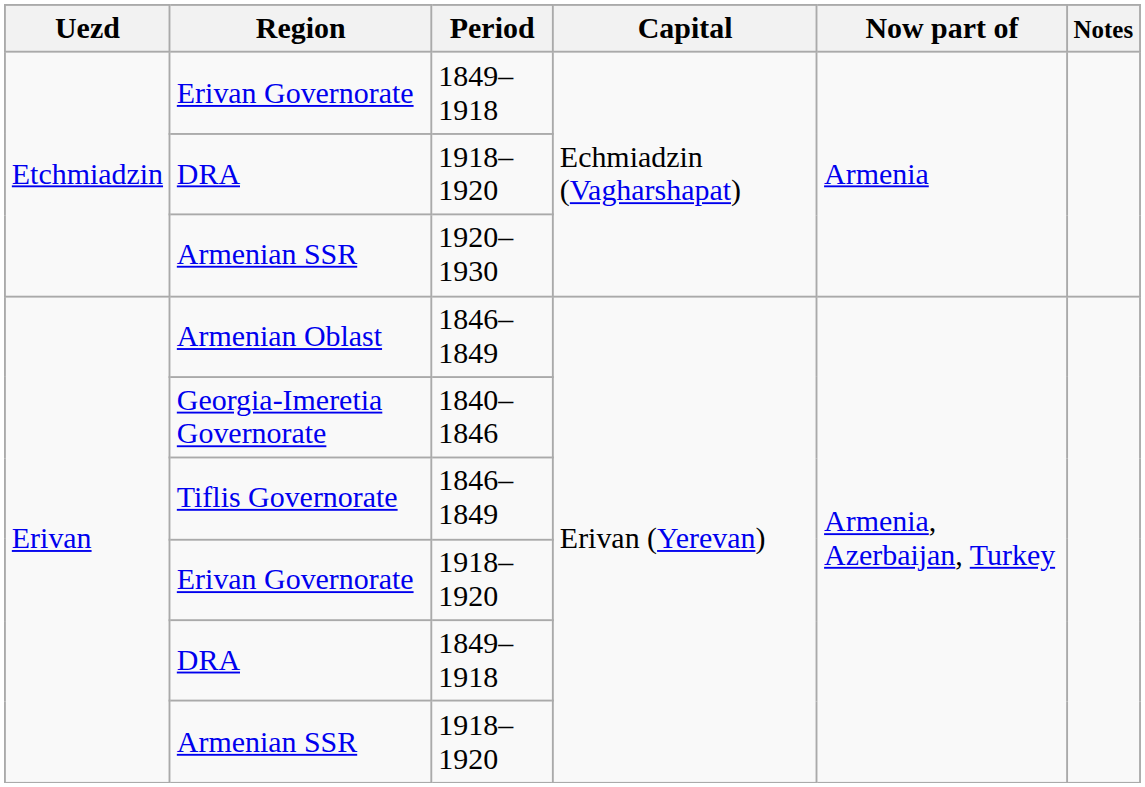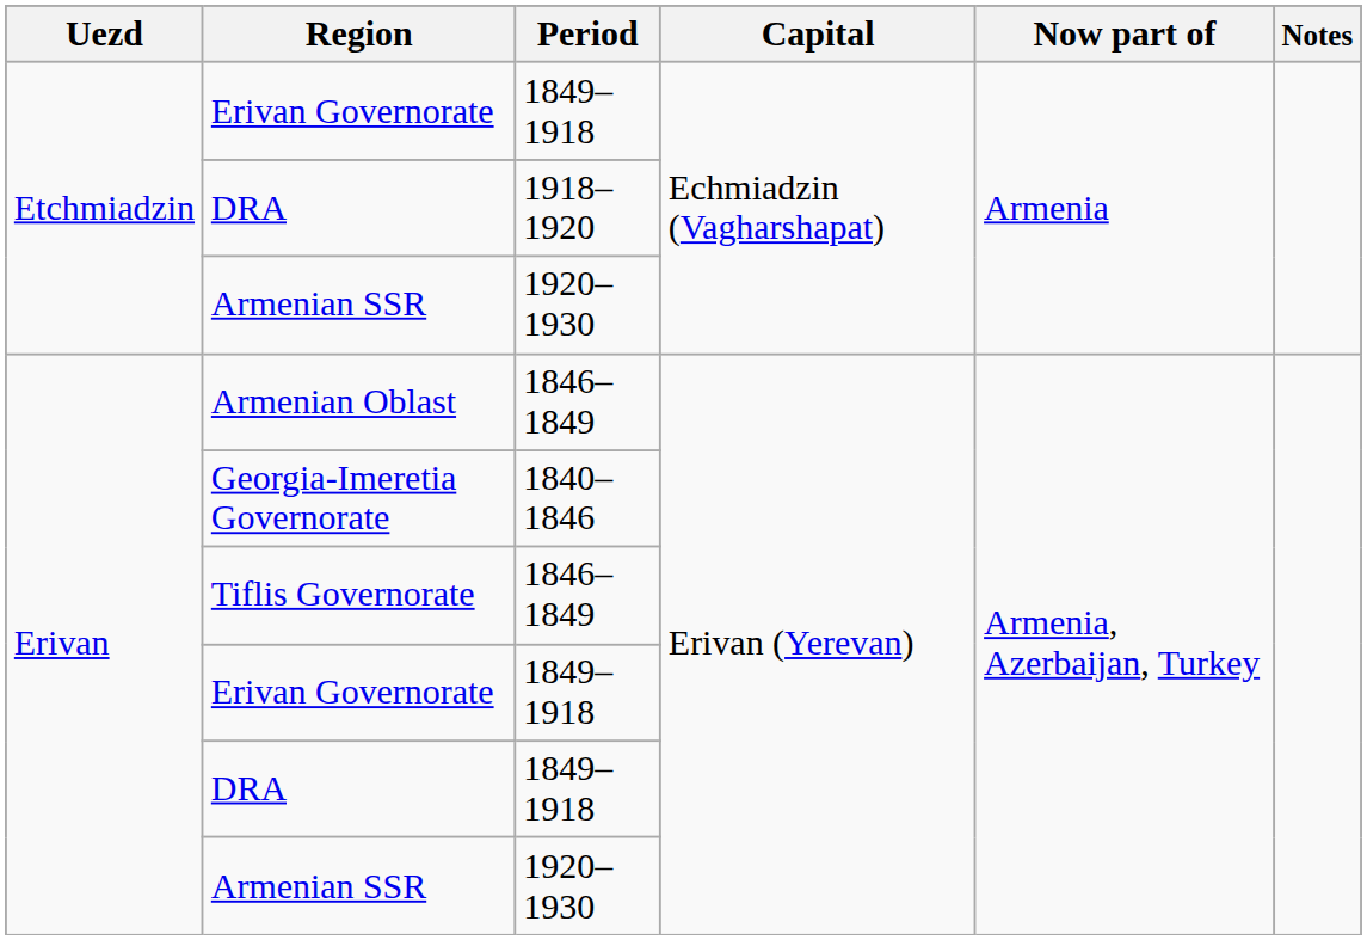Erivan / Erivan Governorate | Period: 1918–1920 -> 1849–1918
Erivan / Armenian SSR | Period: 1918–1920 -> 1920–1930
